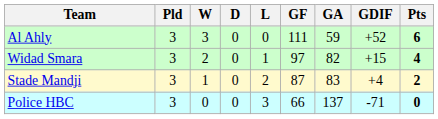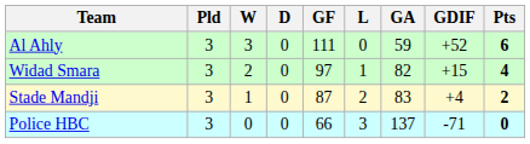columns swapped: L <-> GF
